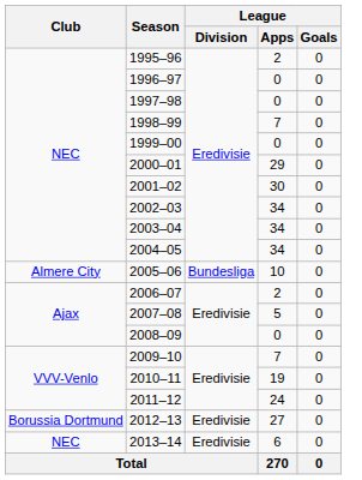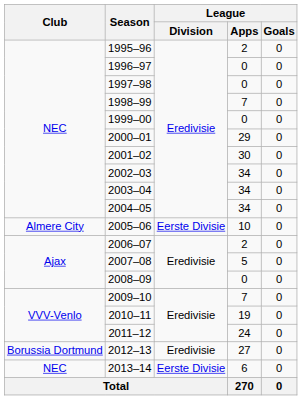2005–06 | League / Division: Bundesliga -> Eerste Divisie
2013–14 | League / Division: Eredivisie -> Eerste Divisie
